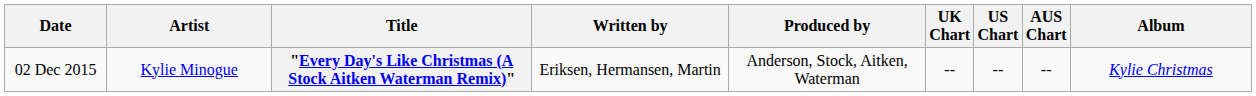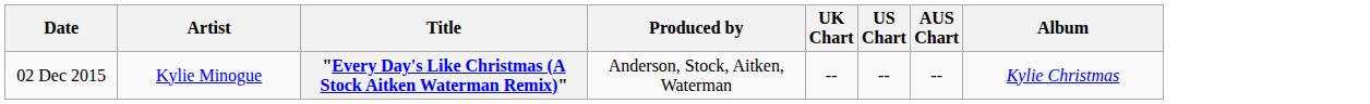- column: Written by | Eriksen, Hermansen, Martin
